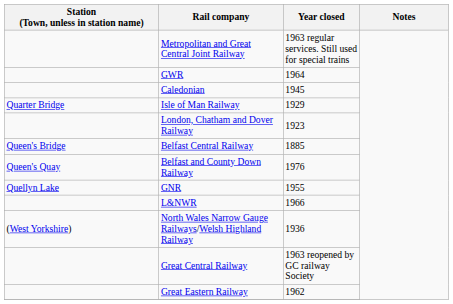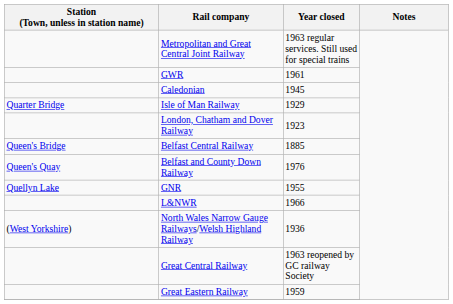GWR | Year closed: 1964 -> 1961
Great Eastern Railway | Year closed: 1962 -> 1959
